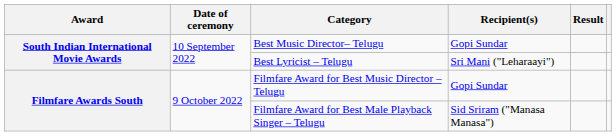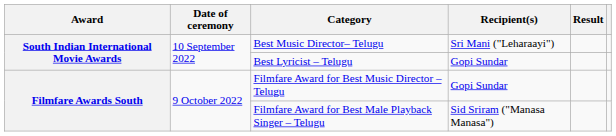Best Music Director– Telugu | Recipient(s): Gopi Sundar -> Sri Mani ("Leharaayi")
Best Lyricist – Telugu | Recipient(s): Sri Mani ("Leharaayi") -> Gopi Sundar
